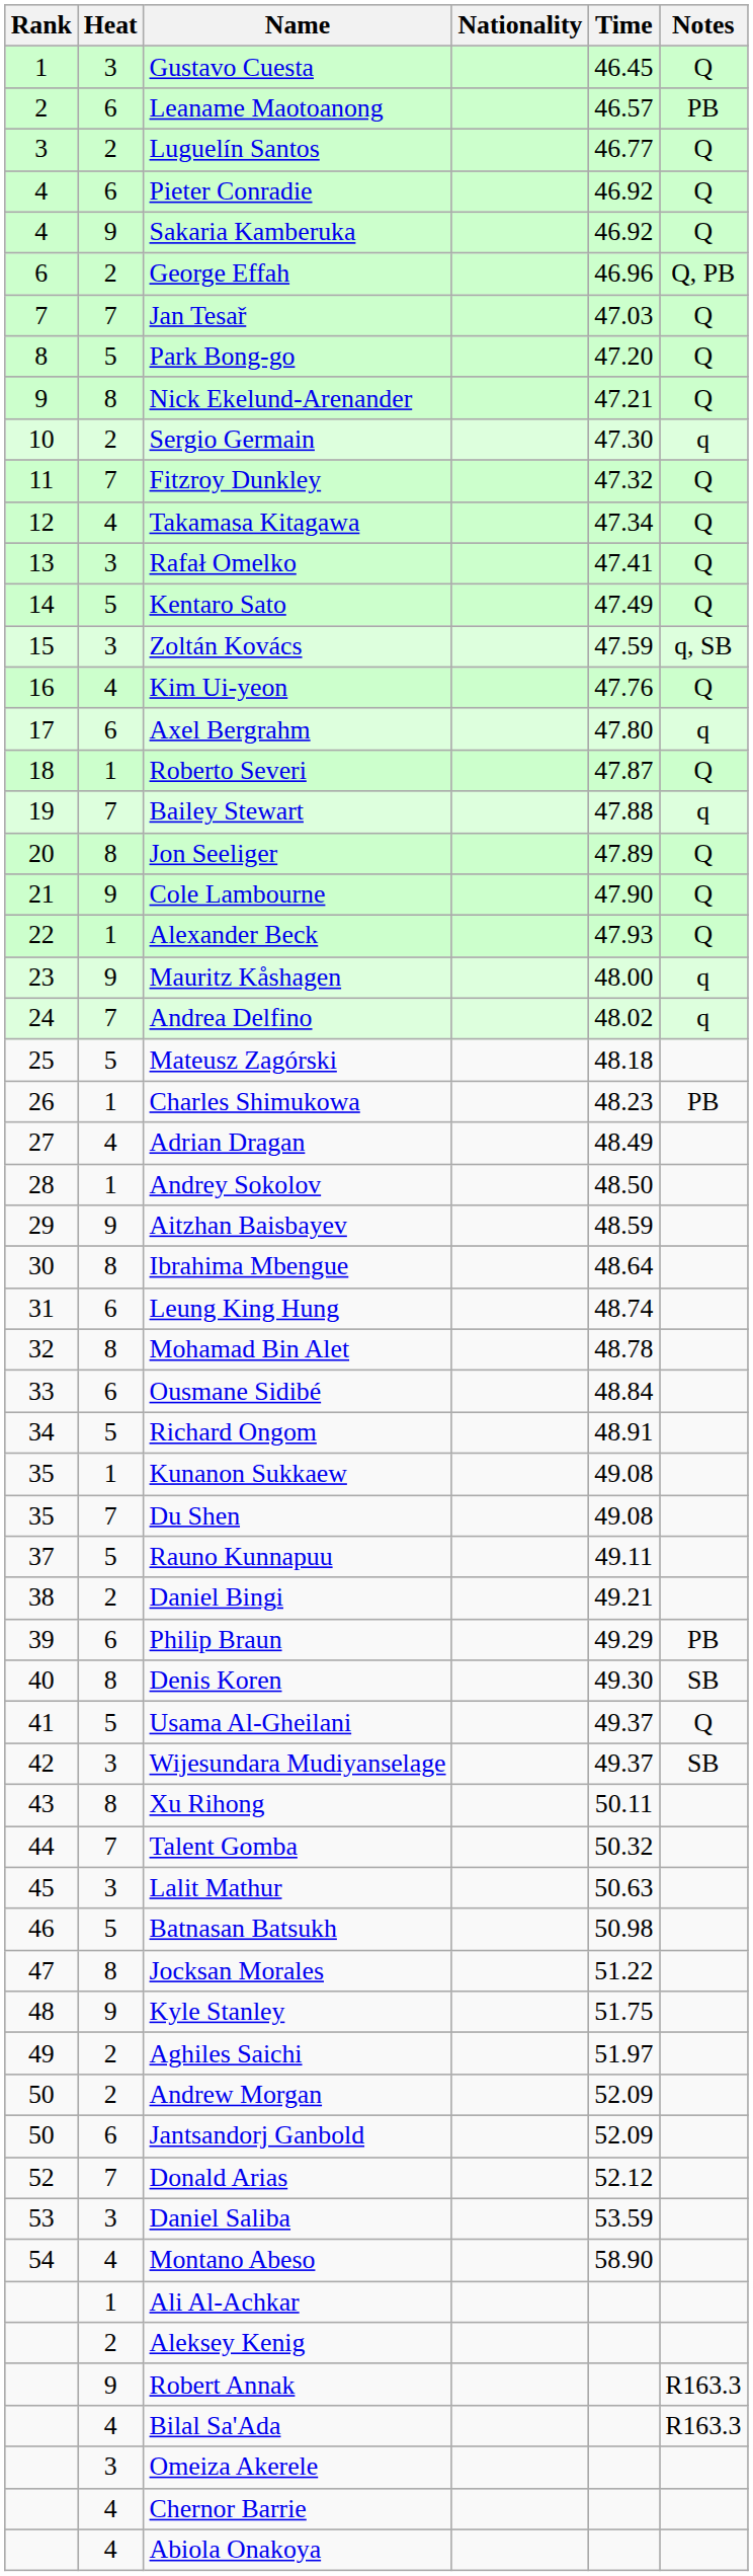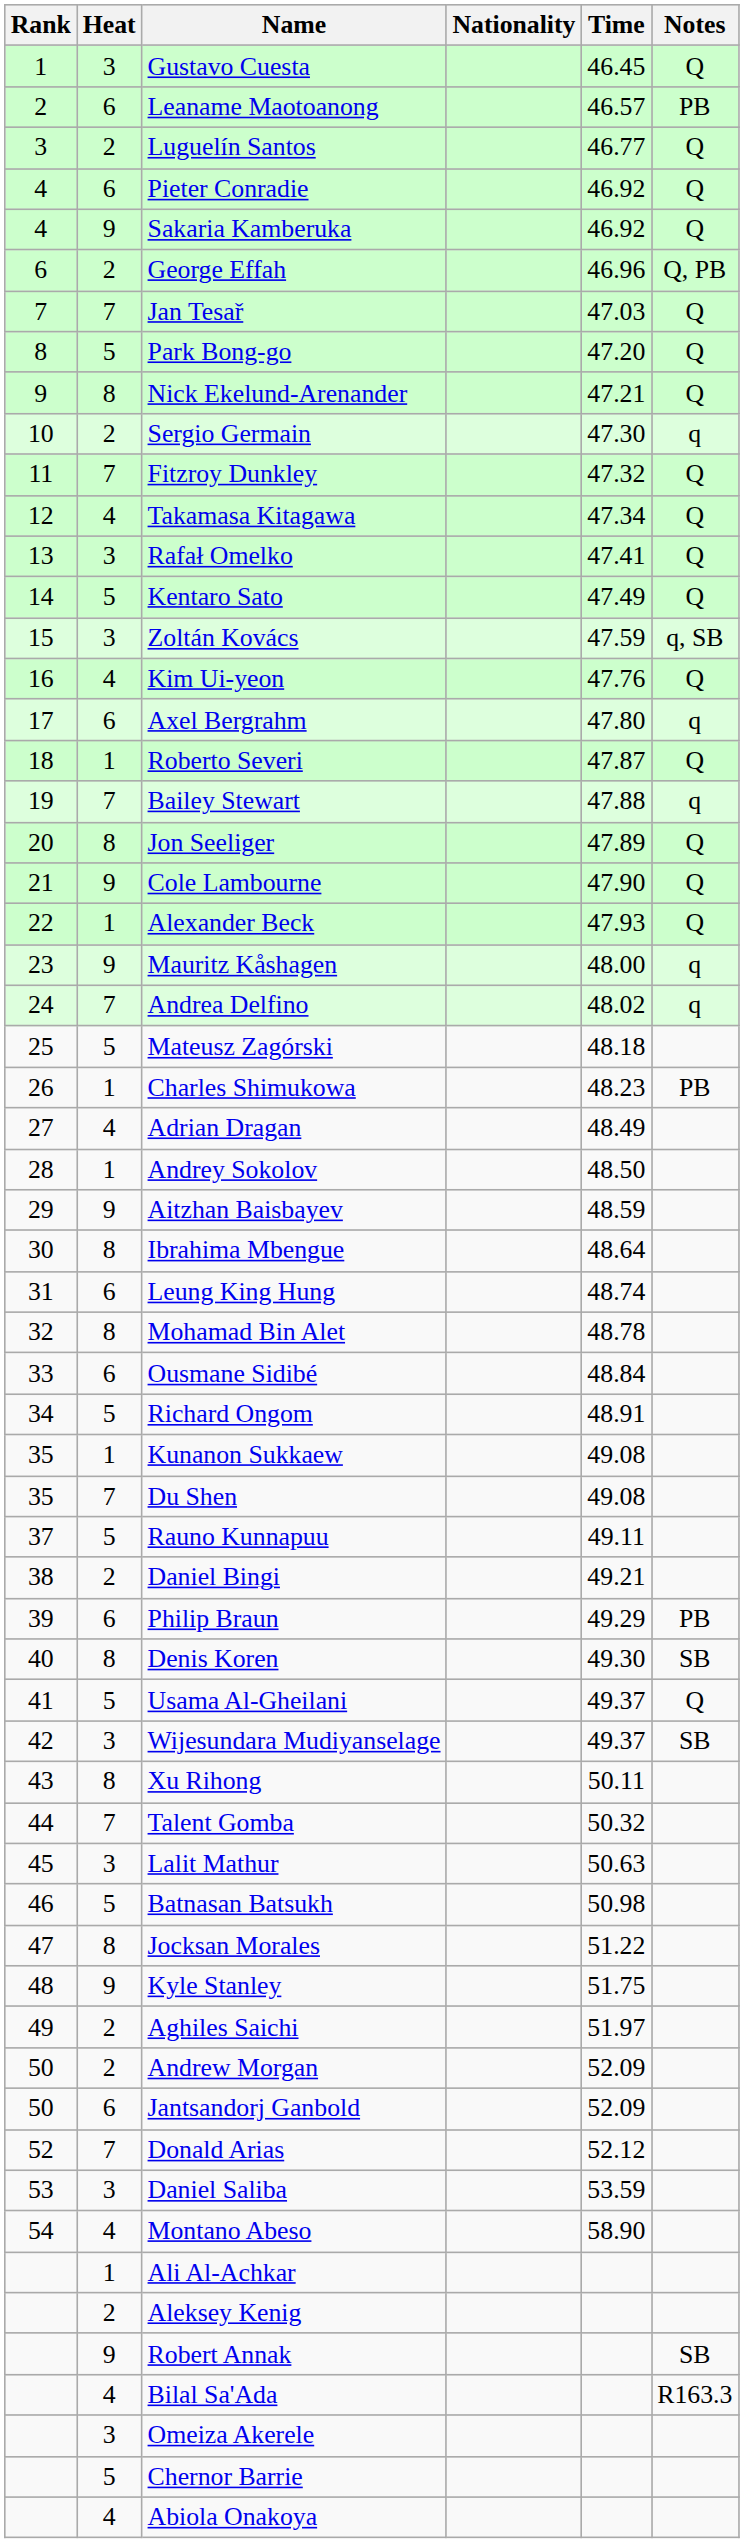Robert Annak | Notes: R163.3 -> SB
Chernor Barrie | Heat: 4 -> 5
